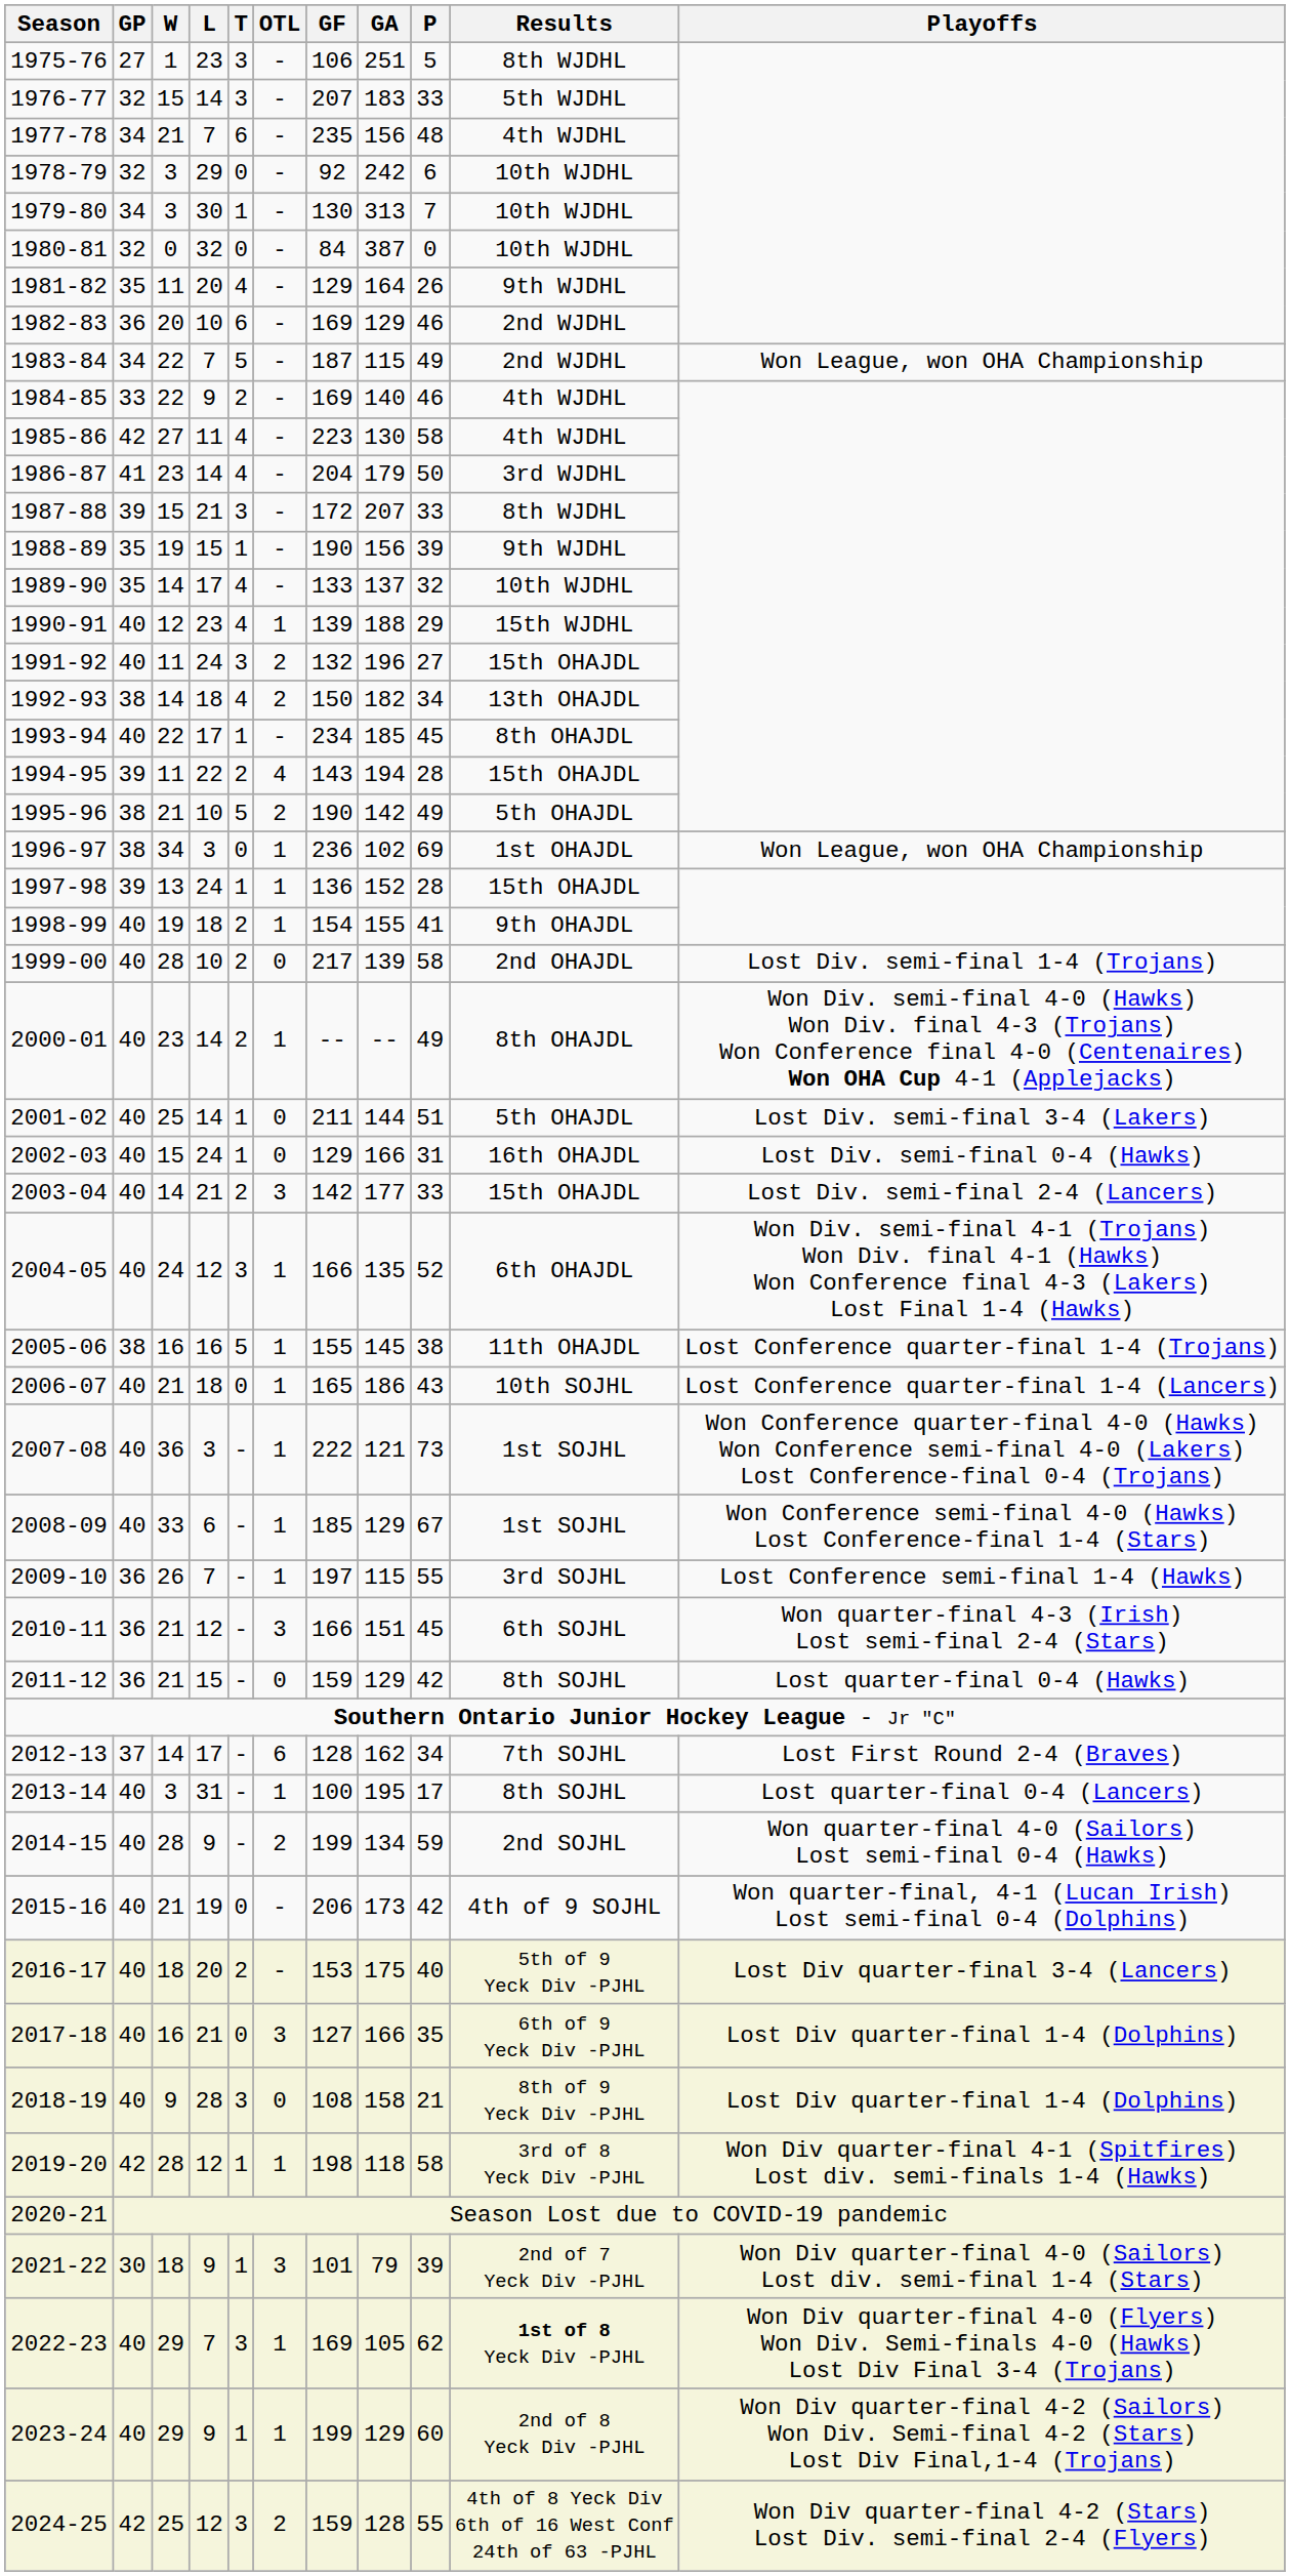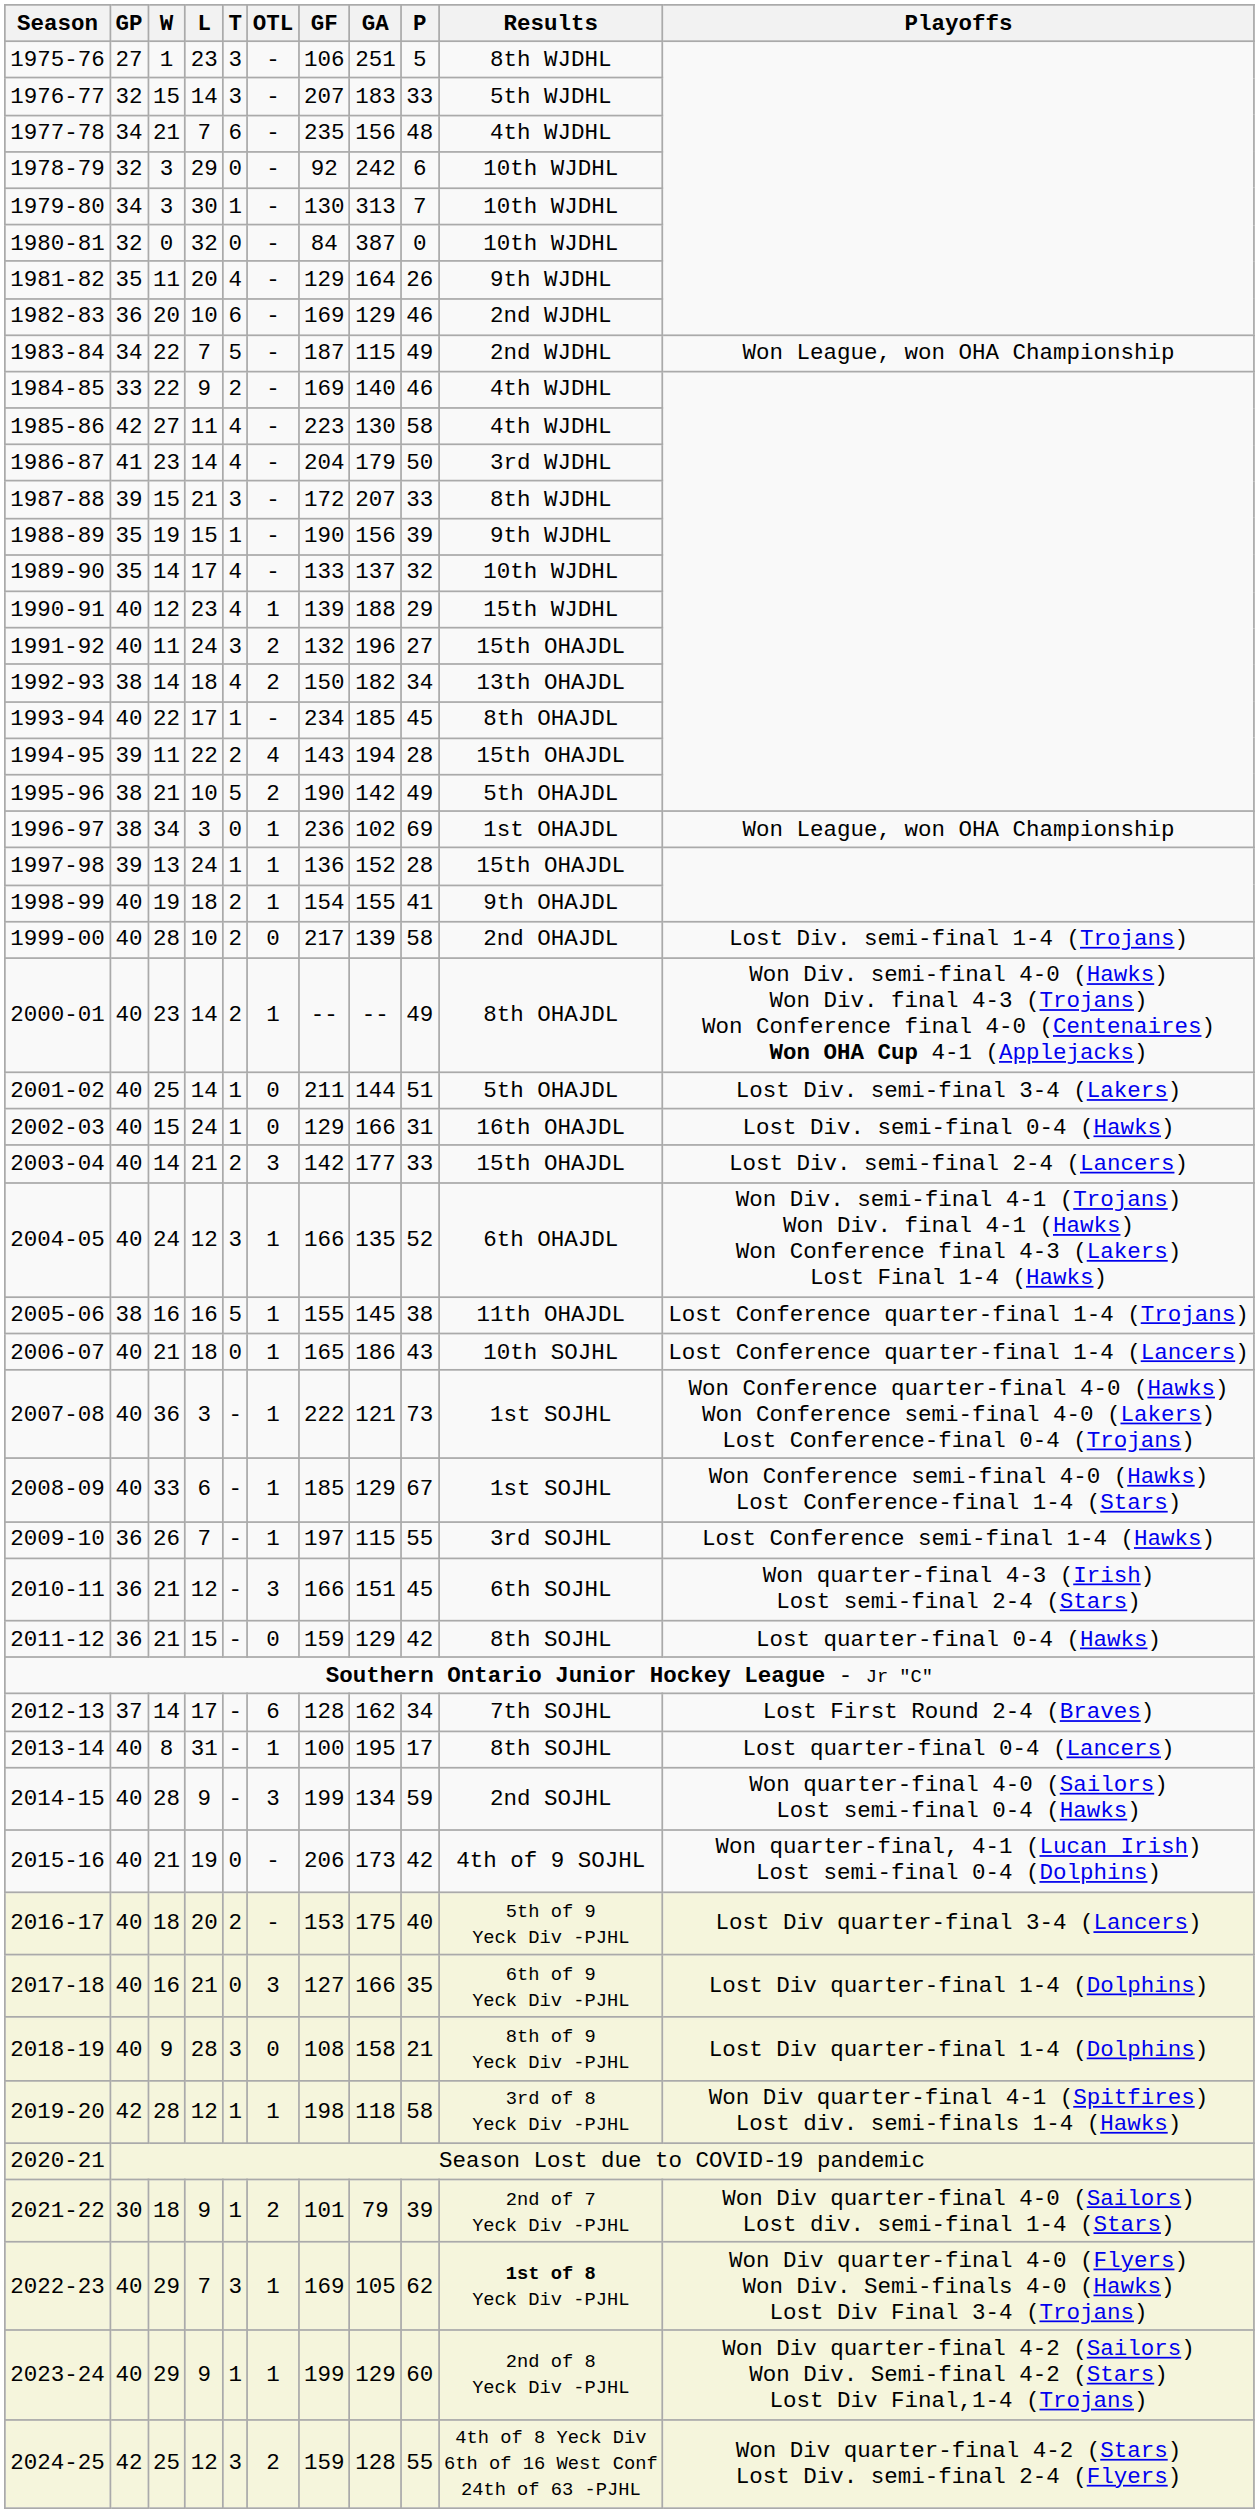2013-14 | W: 3 -> 8
2014-15 | OTL: 2 -> 3
2021-22 | OTL: 3 -> 2
